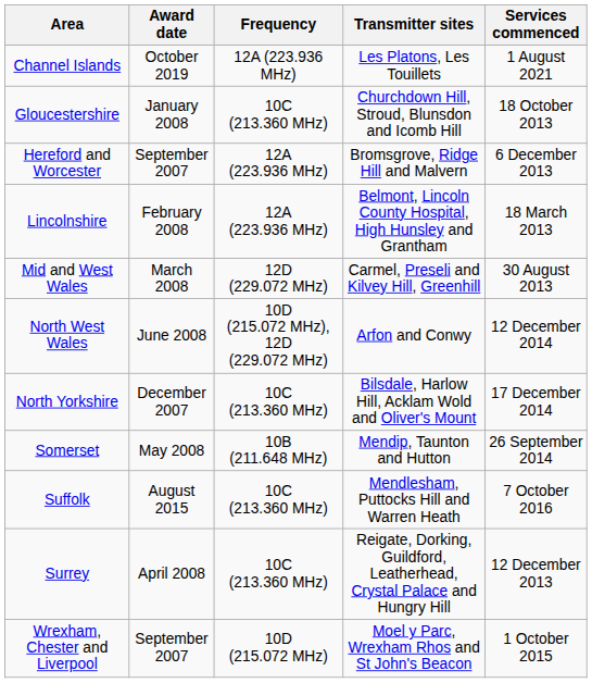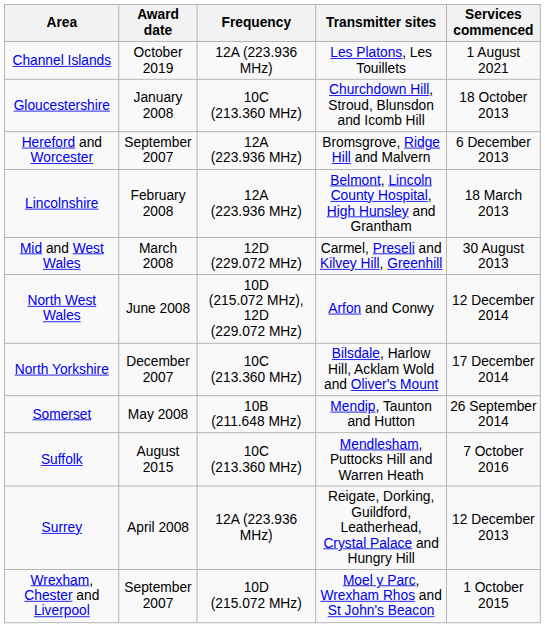Surrey | Frequency: 10C (213.360 MHz) -> 12A (223.936 MHz)
